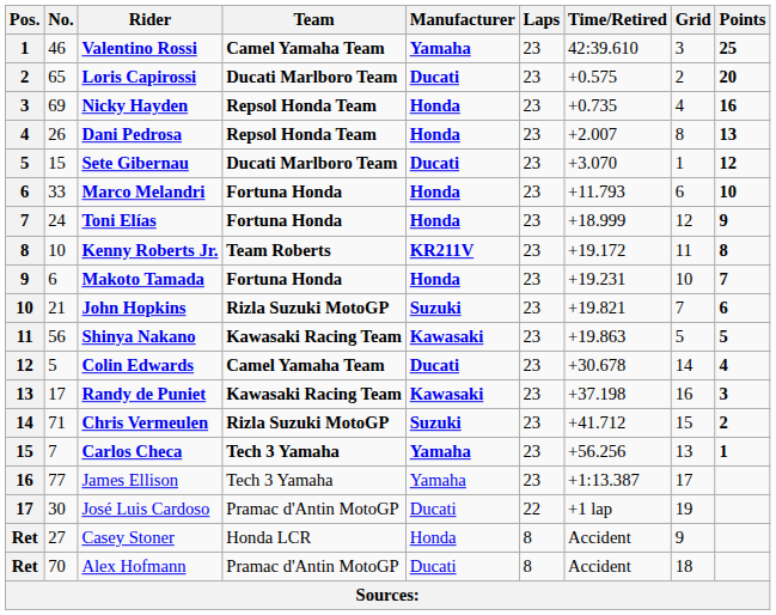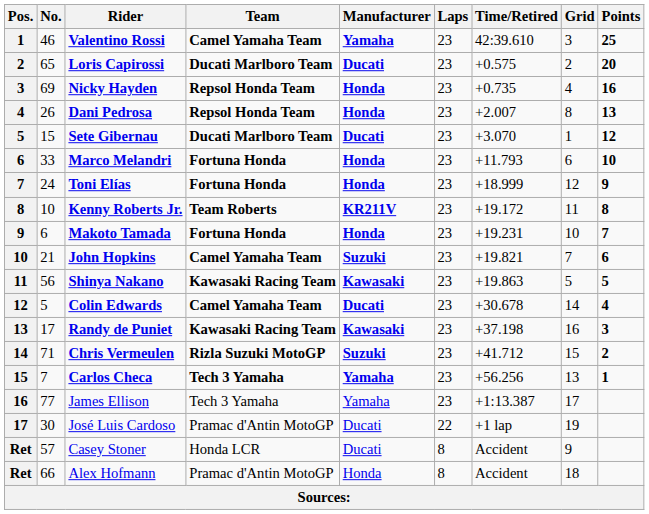John Hopkins | Team: Rizla Suzuki MotoGP -> Camel Yamaha Team
Casey Stoner | No.: 27 -> 57
Casey Stoner | Manufacturer: Honda -> Ducati
Alex Hofmann | No.: 70 -> 66
Alex Hofmann | Manufacturer: Ducati -> Honda
